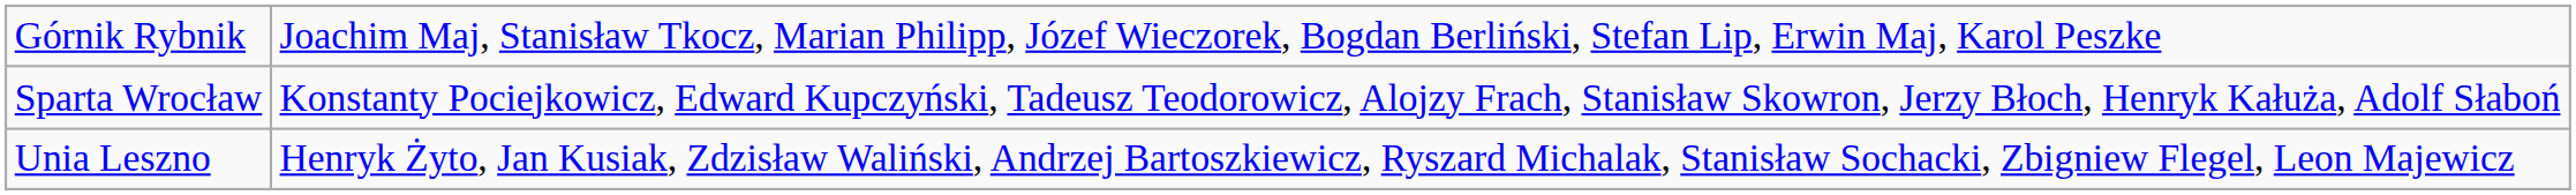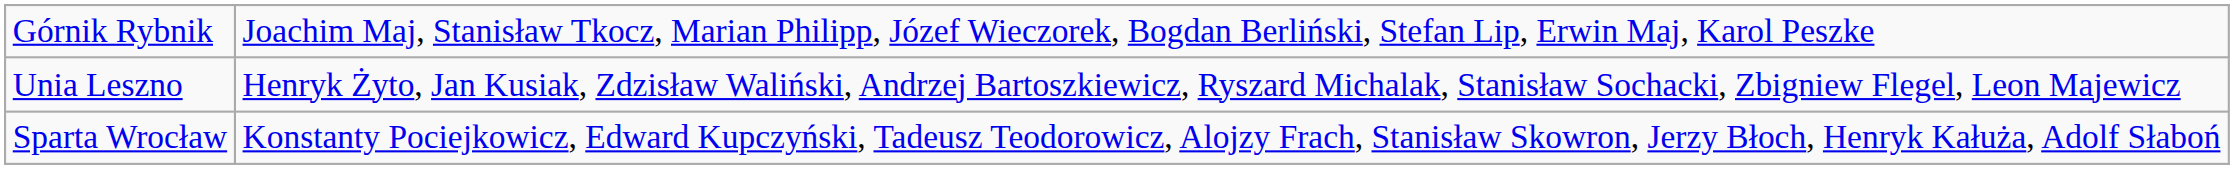rows swapped: Sparta Wrocław <-> Unia Leszno
